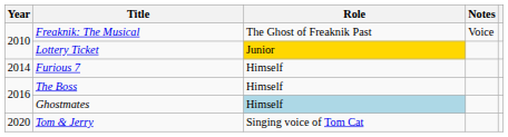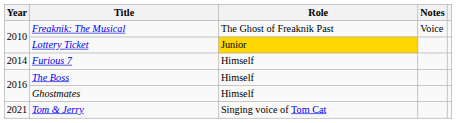Ghostmates | Role: lightblue background -> no background
Tom & Jerry | Year: 2020 -> 2021
